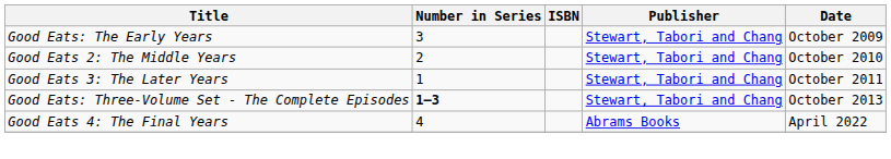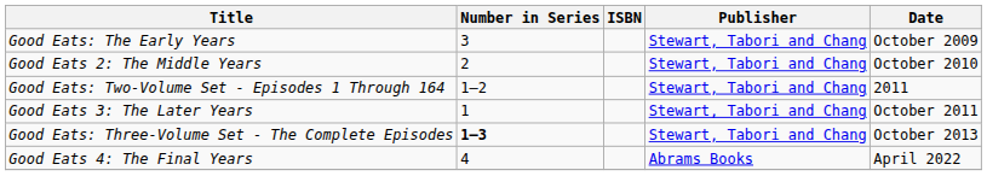+ row: Good Eats: Two-Volume Set - Episodes 1 Through 164 | 1—2 | Stewart, Tabori and Chang | 2011
